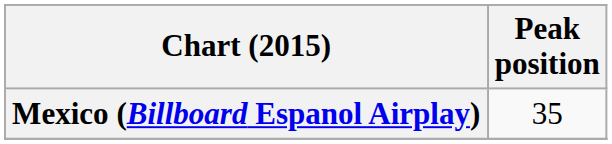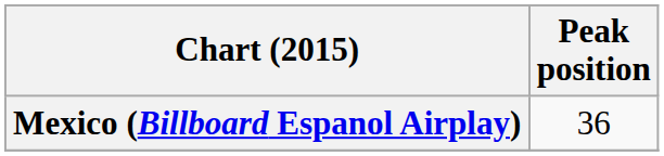Mexico (Billboard Espanol Airplay) | Peak position: 35 -> 36
